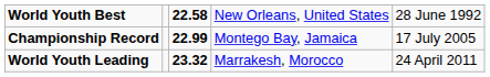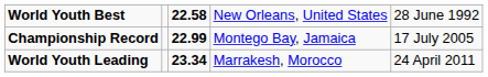World Youth Leading | column 3: 23.32 -> 23.34
